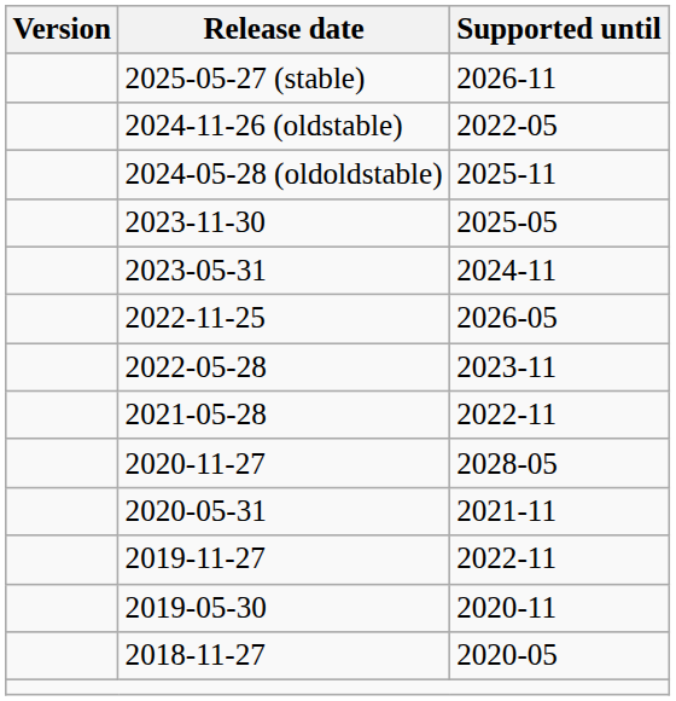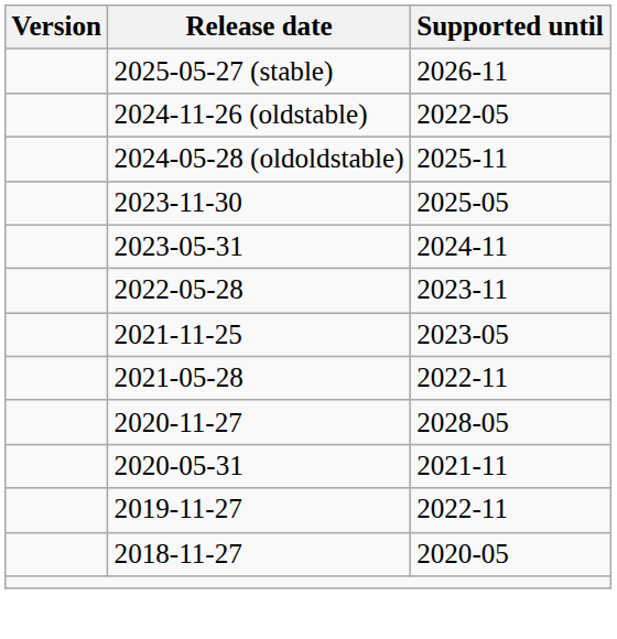- row: 2022-11-25 | 2026-05
+ row: 2021-11-25 | 2023-05
- row: 2019-05-30 | 2020-11
